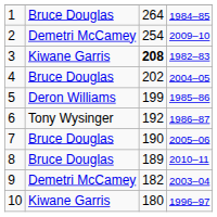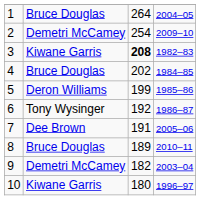1 | column 4: 1984–85 -> 2004–05
4 | column 4: 2004–05 -> 1984–85
7 | column 2: Bruce Douglas -> Dee Brown
7 | column 3: 190 -> 191
